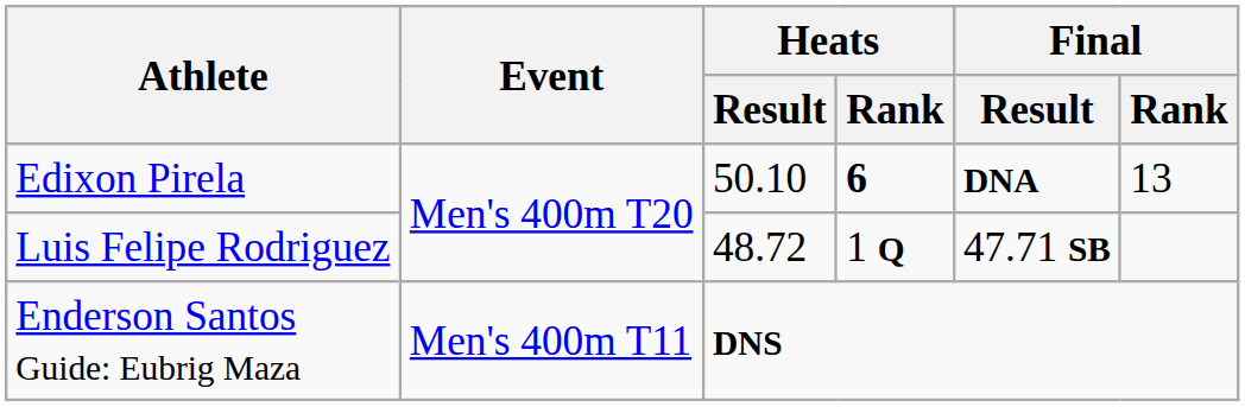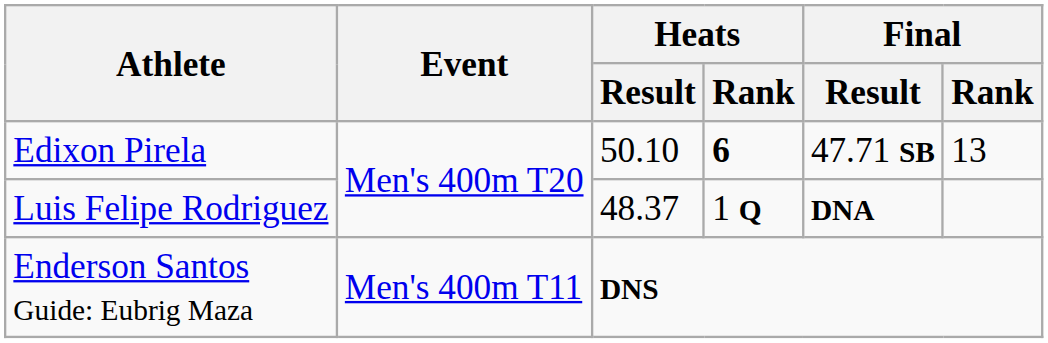Edixon Pirela | Final / Result: DNA -> 47.71 SB
Luis Felipe Rodriguez | Heats / Result: 48.72 -> 48.37
Luis Felipe Rodriguez | Final / Result: 47.71 SB -> DNA
